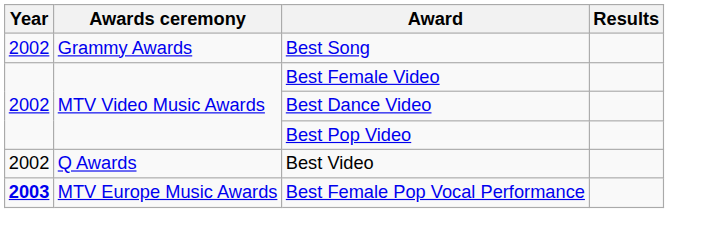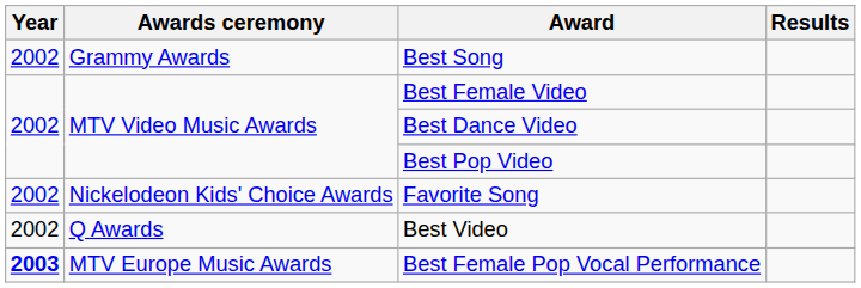+ row: 2002 | Nickelodeon Kids' Choice Awards | Favorite Song
